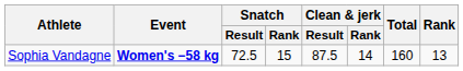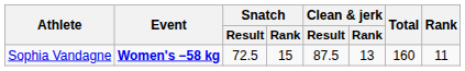Sophia Vandagne | Clean & jerk / Rank: 14 -> 13
Sophia Vandagne | Rank: 13 -> 11
